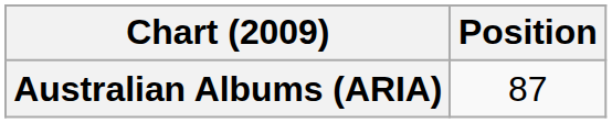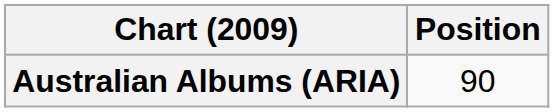Australian Albums (ARIA) | Position: 87 -> 90
